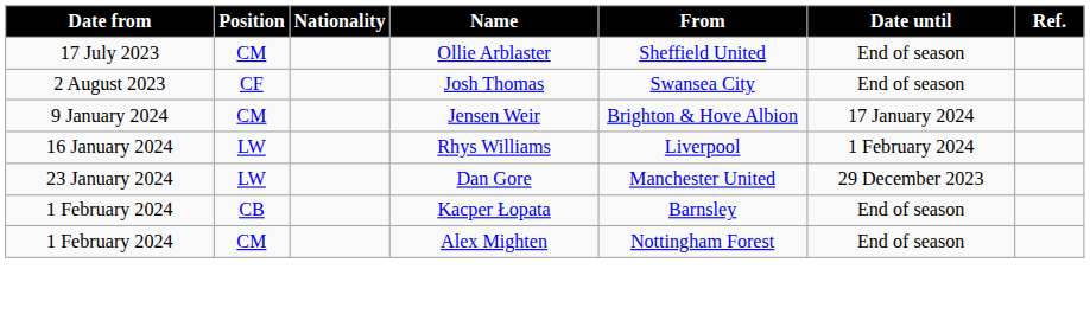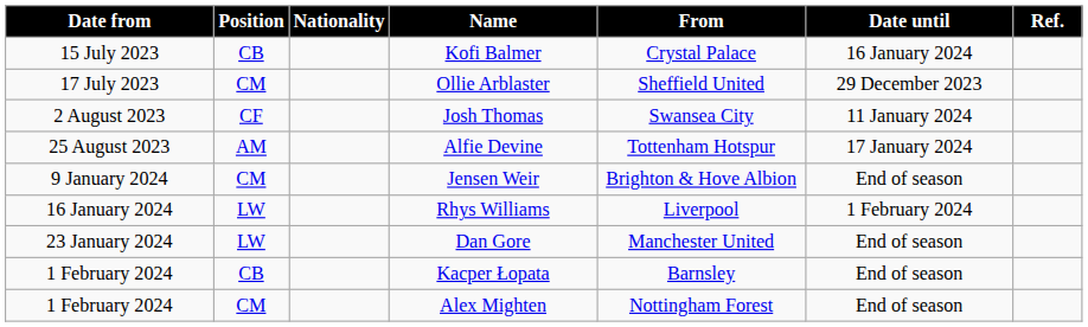+ row: 15 July 2023 | CB | Kofi Balmer | Crystal Palace | 16 January 2024
Ollie Arblaster | Date until: End of season -> 29 December 2023
Josh Thomas | Date until: End of season -> 11 January 2024
+ row: 25 August 2023 | AM | Alfie Devine | Tottenham Hotspur | 17 January 2024
Jensen Weir | Date until: 17 January 2024 -> End of season
Dan Gore | Date until: 29 December 2023 -> End of season
